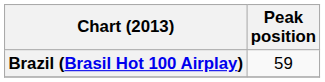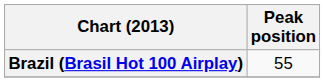Brazil (Brasil Hot 100 Airplay) | Peak position: 59 -> 55
